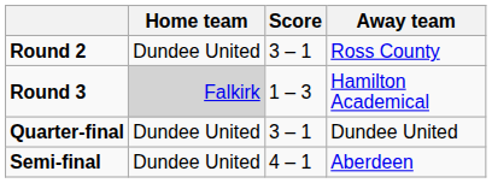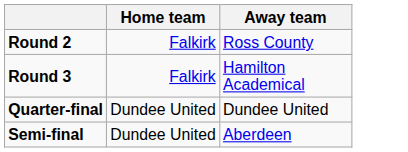- column: Score | 3 – 1 | 1 – 3 | 3 – 1 | 4 – 1
Round 2 | Home team: Dundee United -> Falkirk
Round 3 | Home team: lightgrey background -> no background
